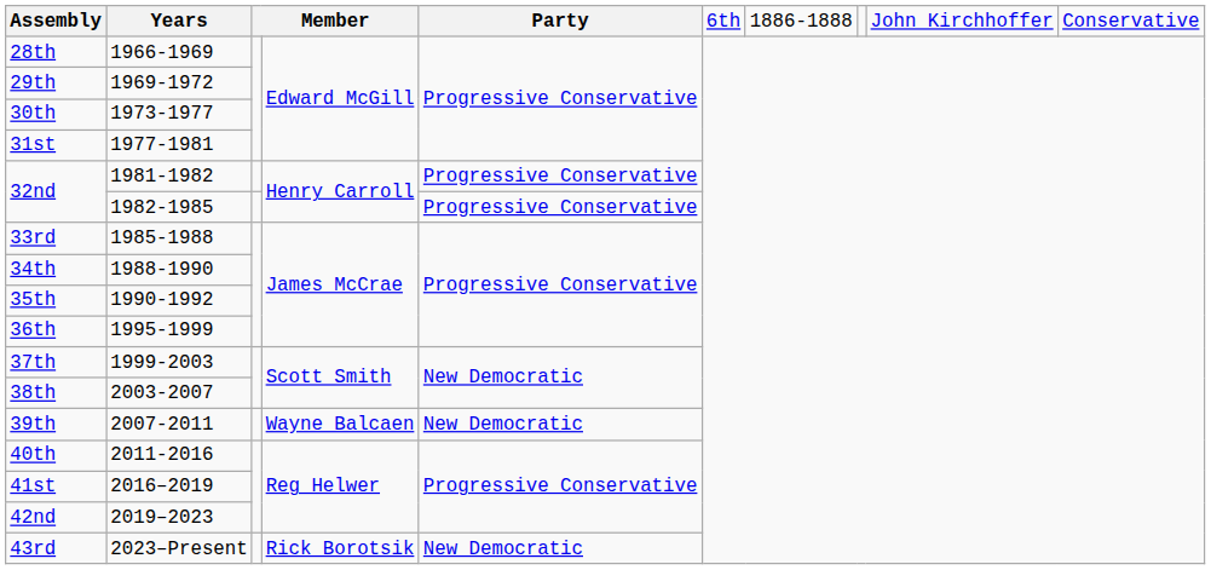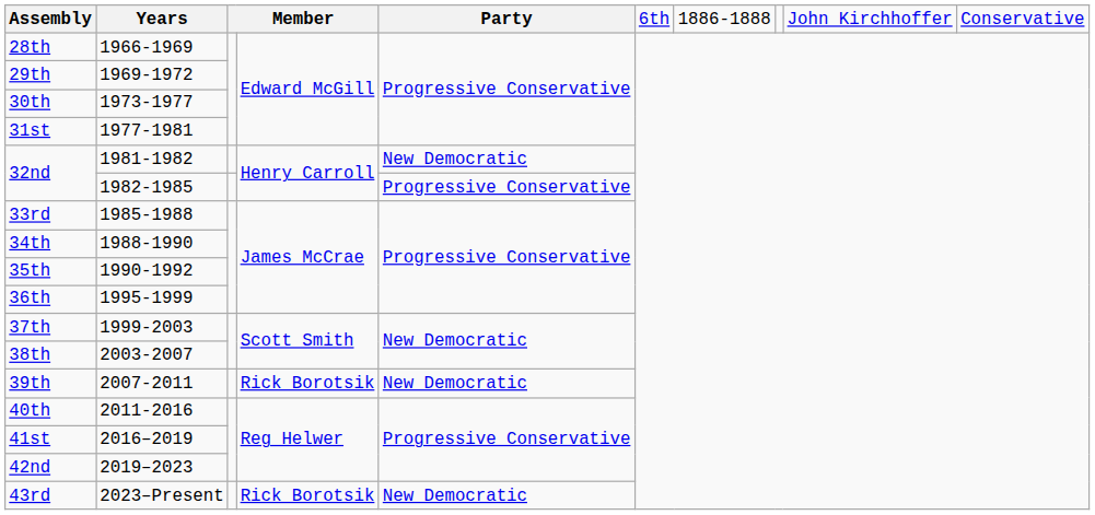32nd / 1981-1982 | column 5: Progressive Conservative -> New Democratic
39th | column 4: Wayne Balcaen -> Rick Borotsik
